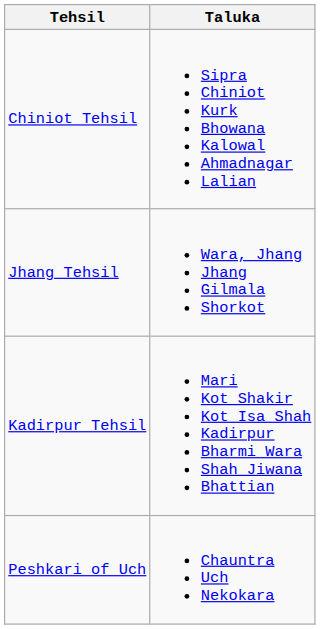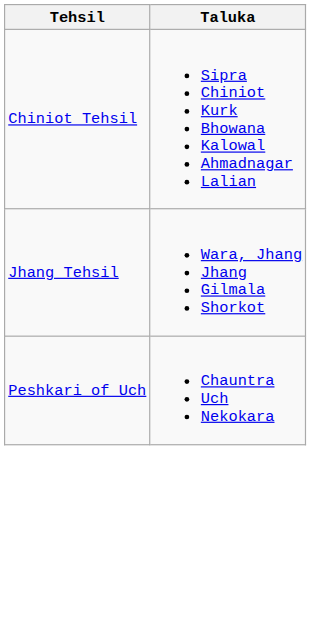- row: Kadirpur Tehsil | Mari Kot Shakir Kot Isa Shah Kadirpur Bharmi Wara Shah Jiwana Bhattian
